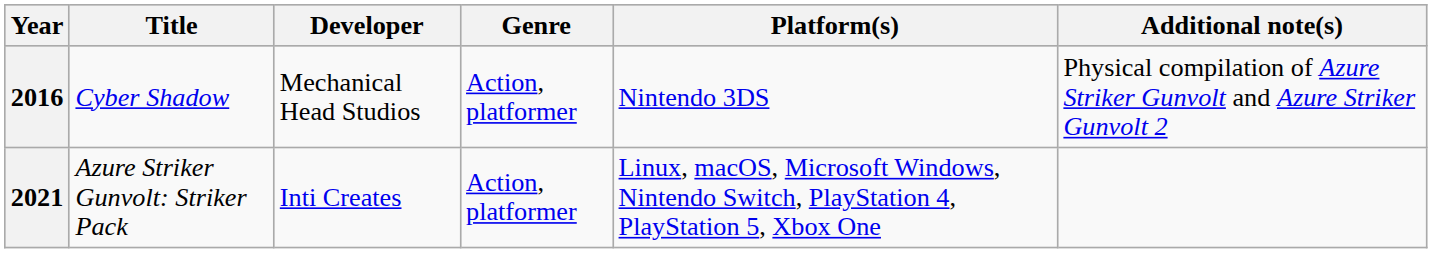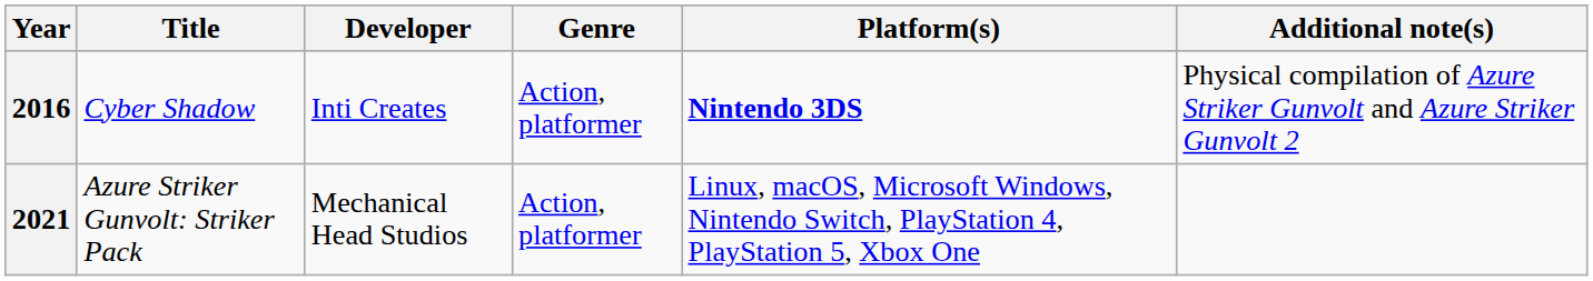2016 | Developer: Mechanical Head Studios -> Inti Creates
2016 | Platform(s): normal -> bold
2021 | Developer: Inti Creates -> Mechanical Head Studios
